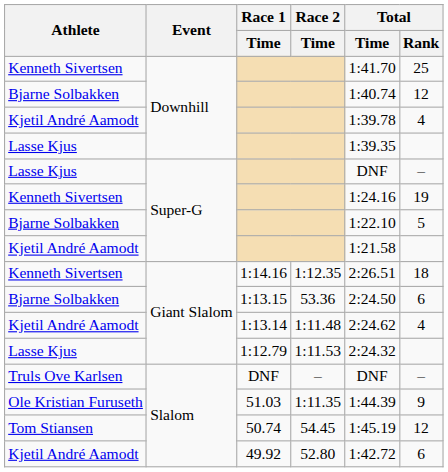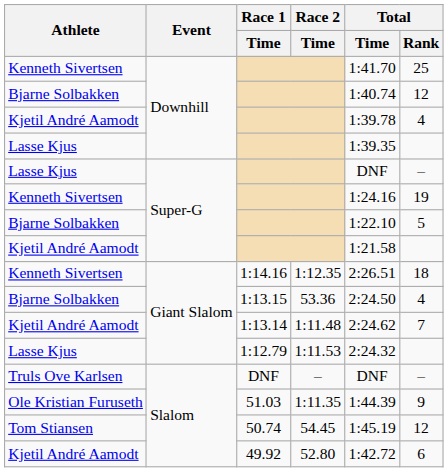1:13.15 | Total / Rank: 6 -> 4
1:13.14 | Total / Rank: 4 -> 7
